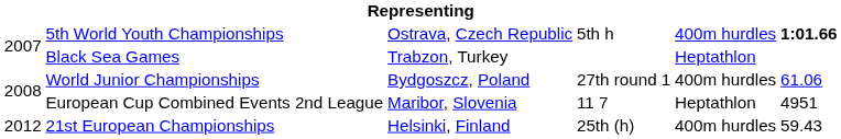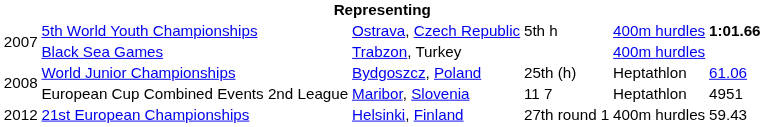Black Sea Games | column 5: Heptathlon -> 400m hurdles
World Junior Championships | column 4: 27th round 1 -> 25th (h)
World Junior Championships | column 5: 400m hurdles -> Heptathlon
21st European Championships | column 4: 25th (h) -> 27th round 1
